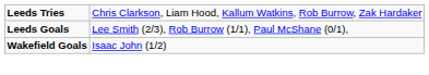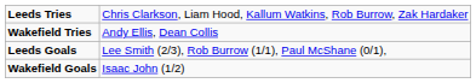+ row: Wakefield Tries | Andy Ellis, Dean Collis
